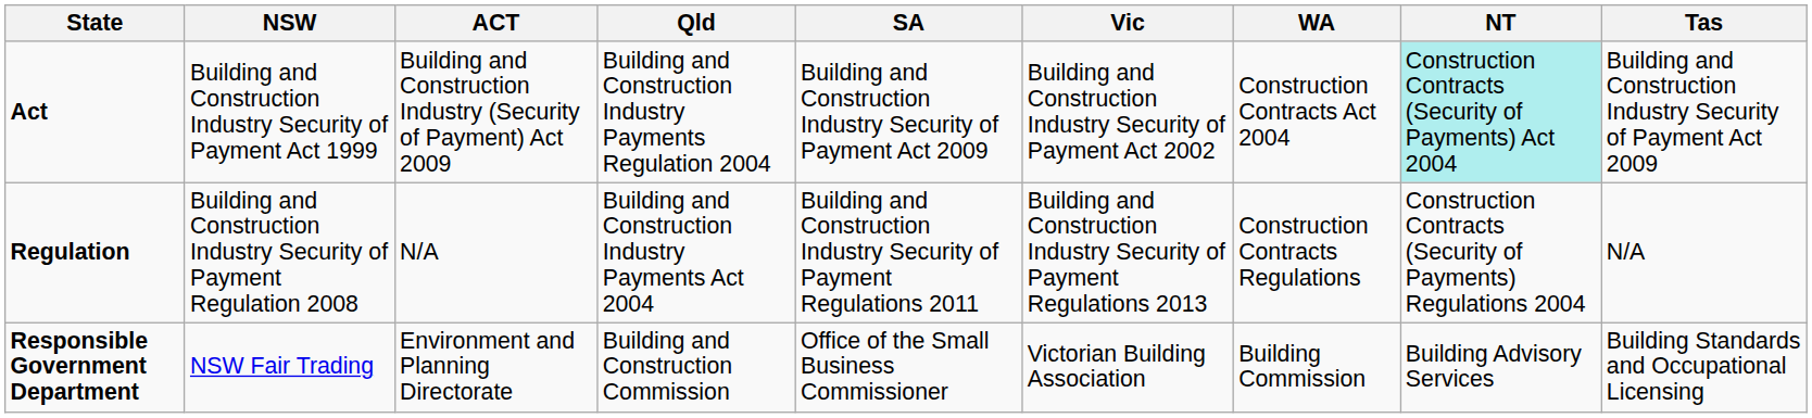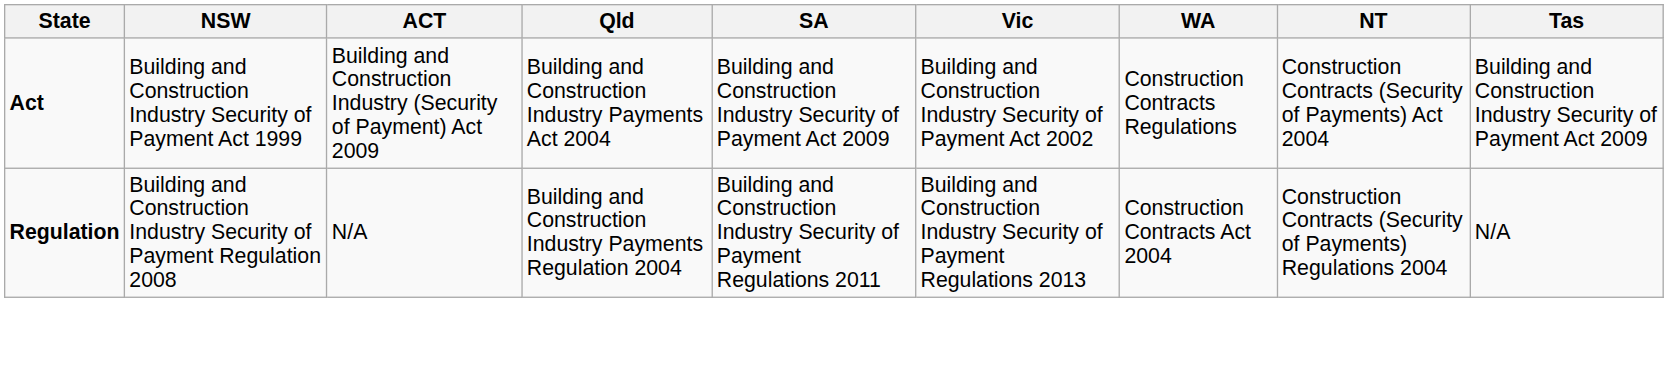Act | Qld: Building and Construction Industry Payments Regulation 2004 -> Building and Construction Industry Payments Act 2004
Act | WA: Construction Contracts Act 2004 -> Construction Contracts Regulations
Act | NT: paleturquoise background -> no background
Regulation | Qld: Building and Construction Industry Payments Act 2004 -> Building and Construction Industry Payments Regulation 2004
Regulation | WA: Construction Contracts Regulations -> Construction Contracts Act 2004
- row: Responsible Government Department | NSW Fair Trading | Environment and Planning Directorate | Building and Construction Commission | Office of the Small Business Commissioner | Victorian Building Association | Building Commission | Building Advisory Services | Building Standards and Occupational Licensing
